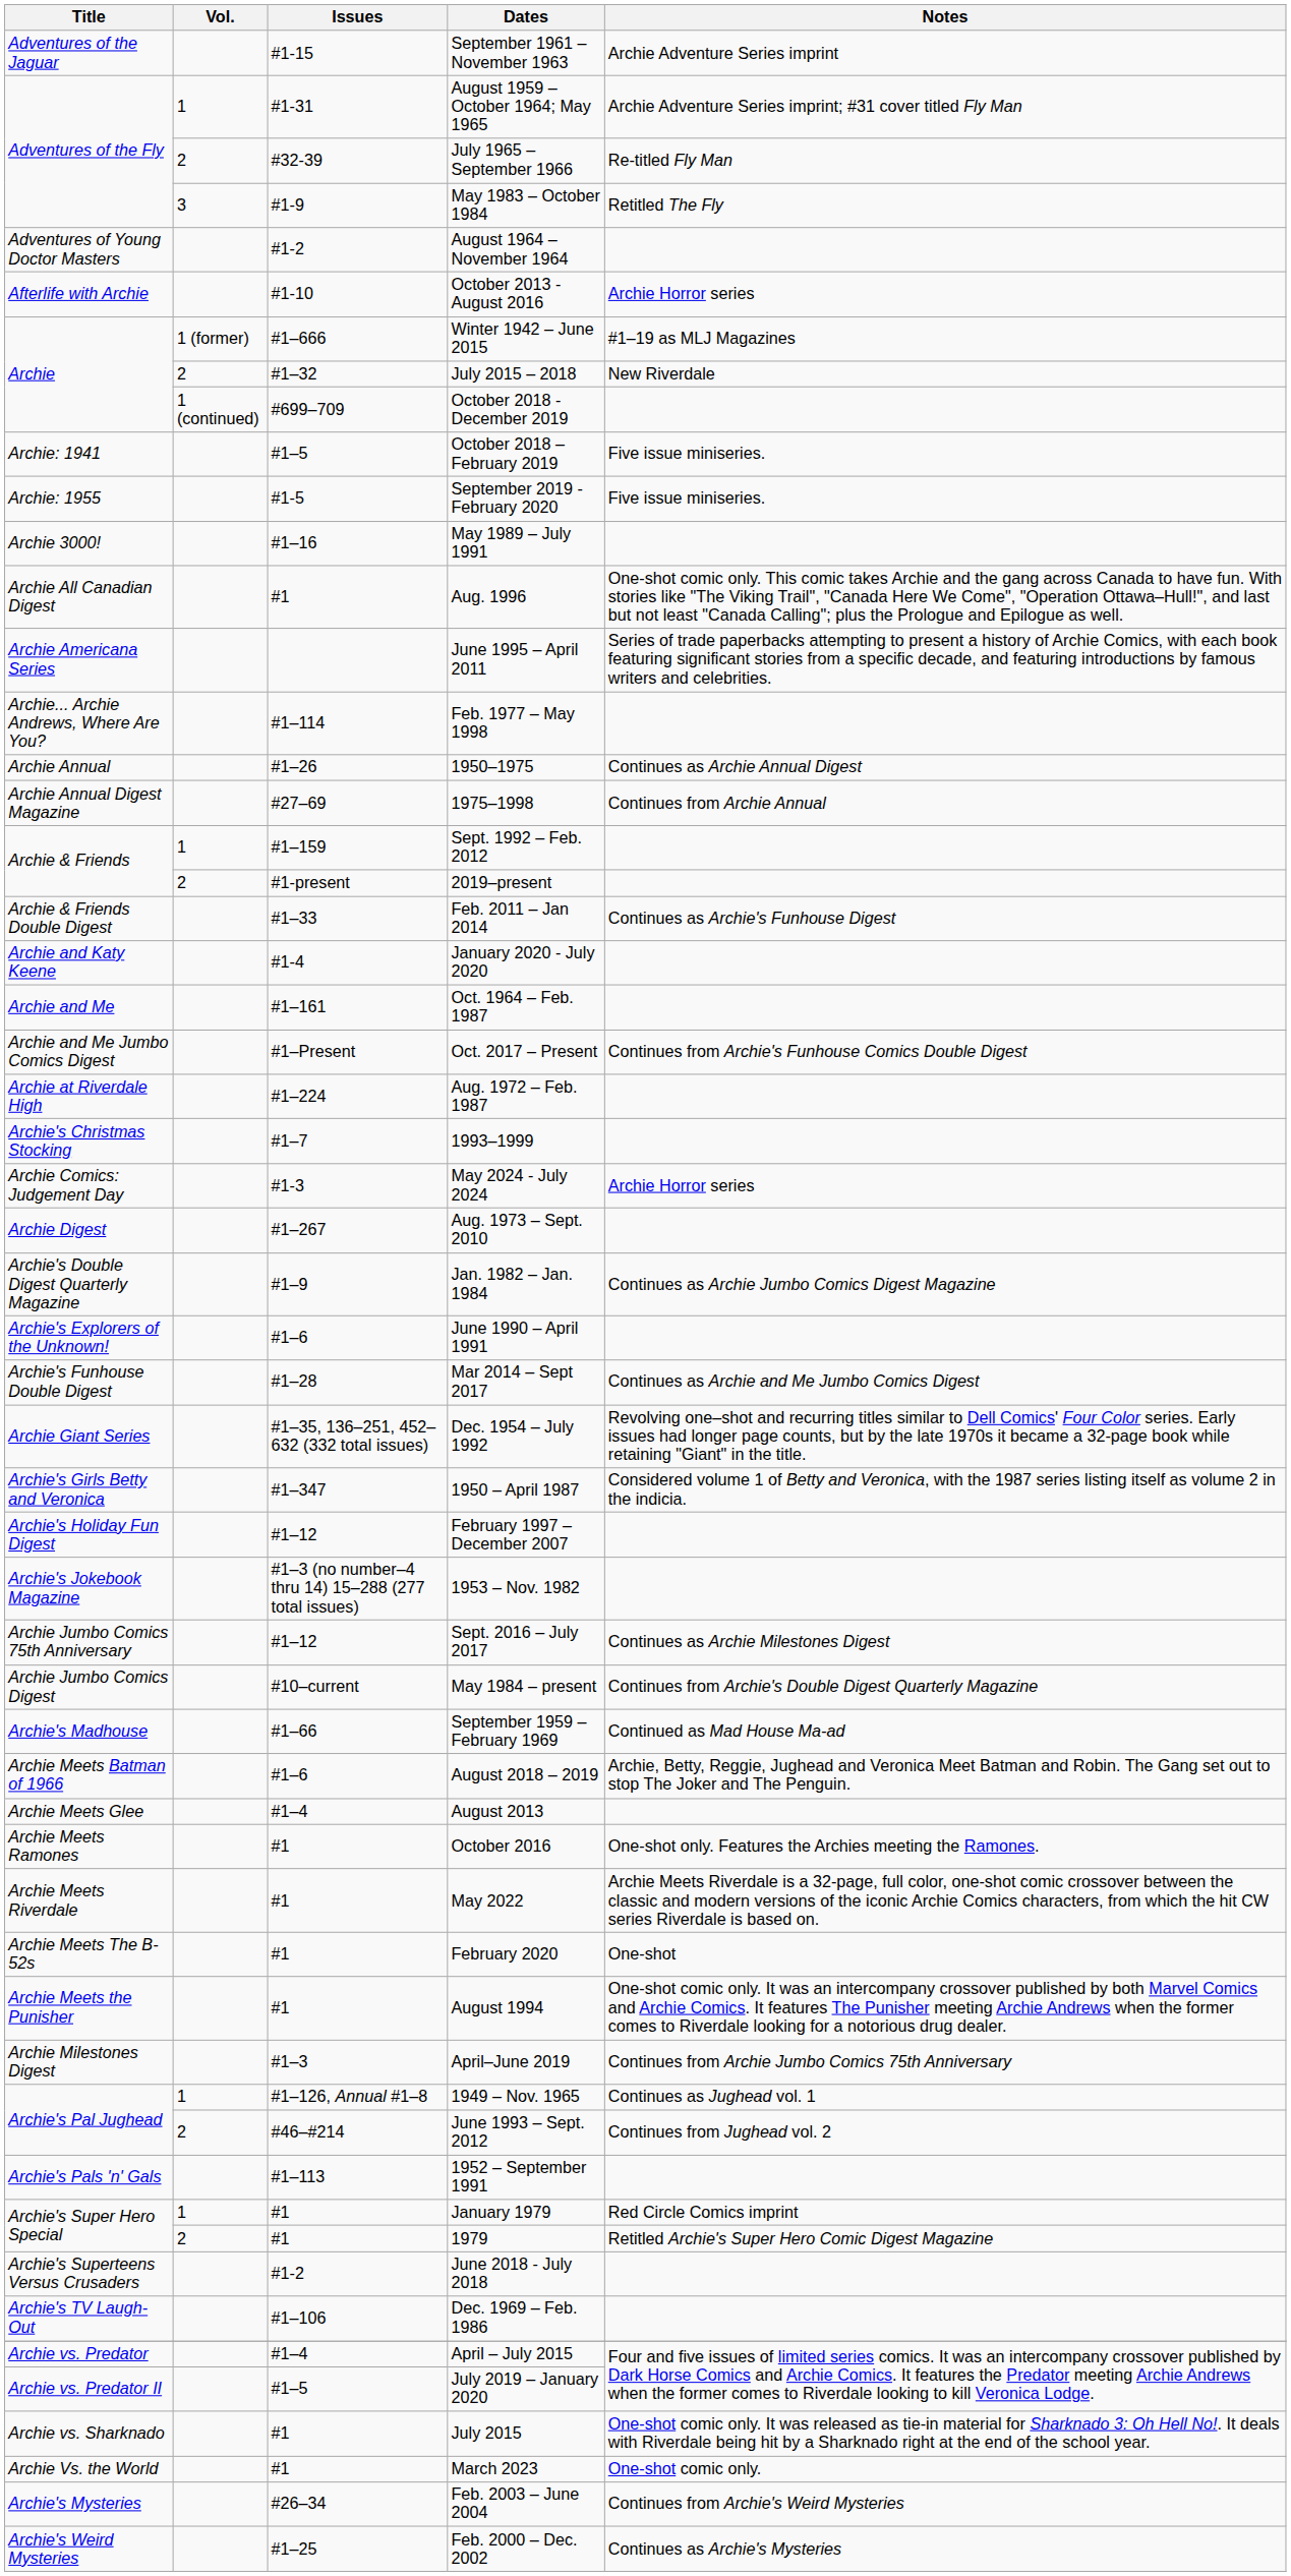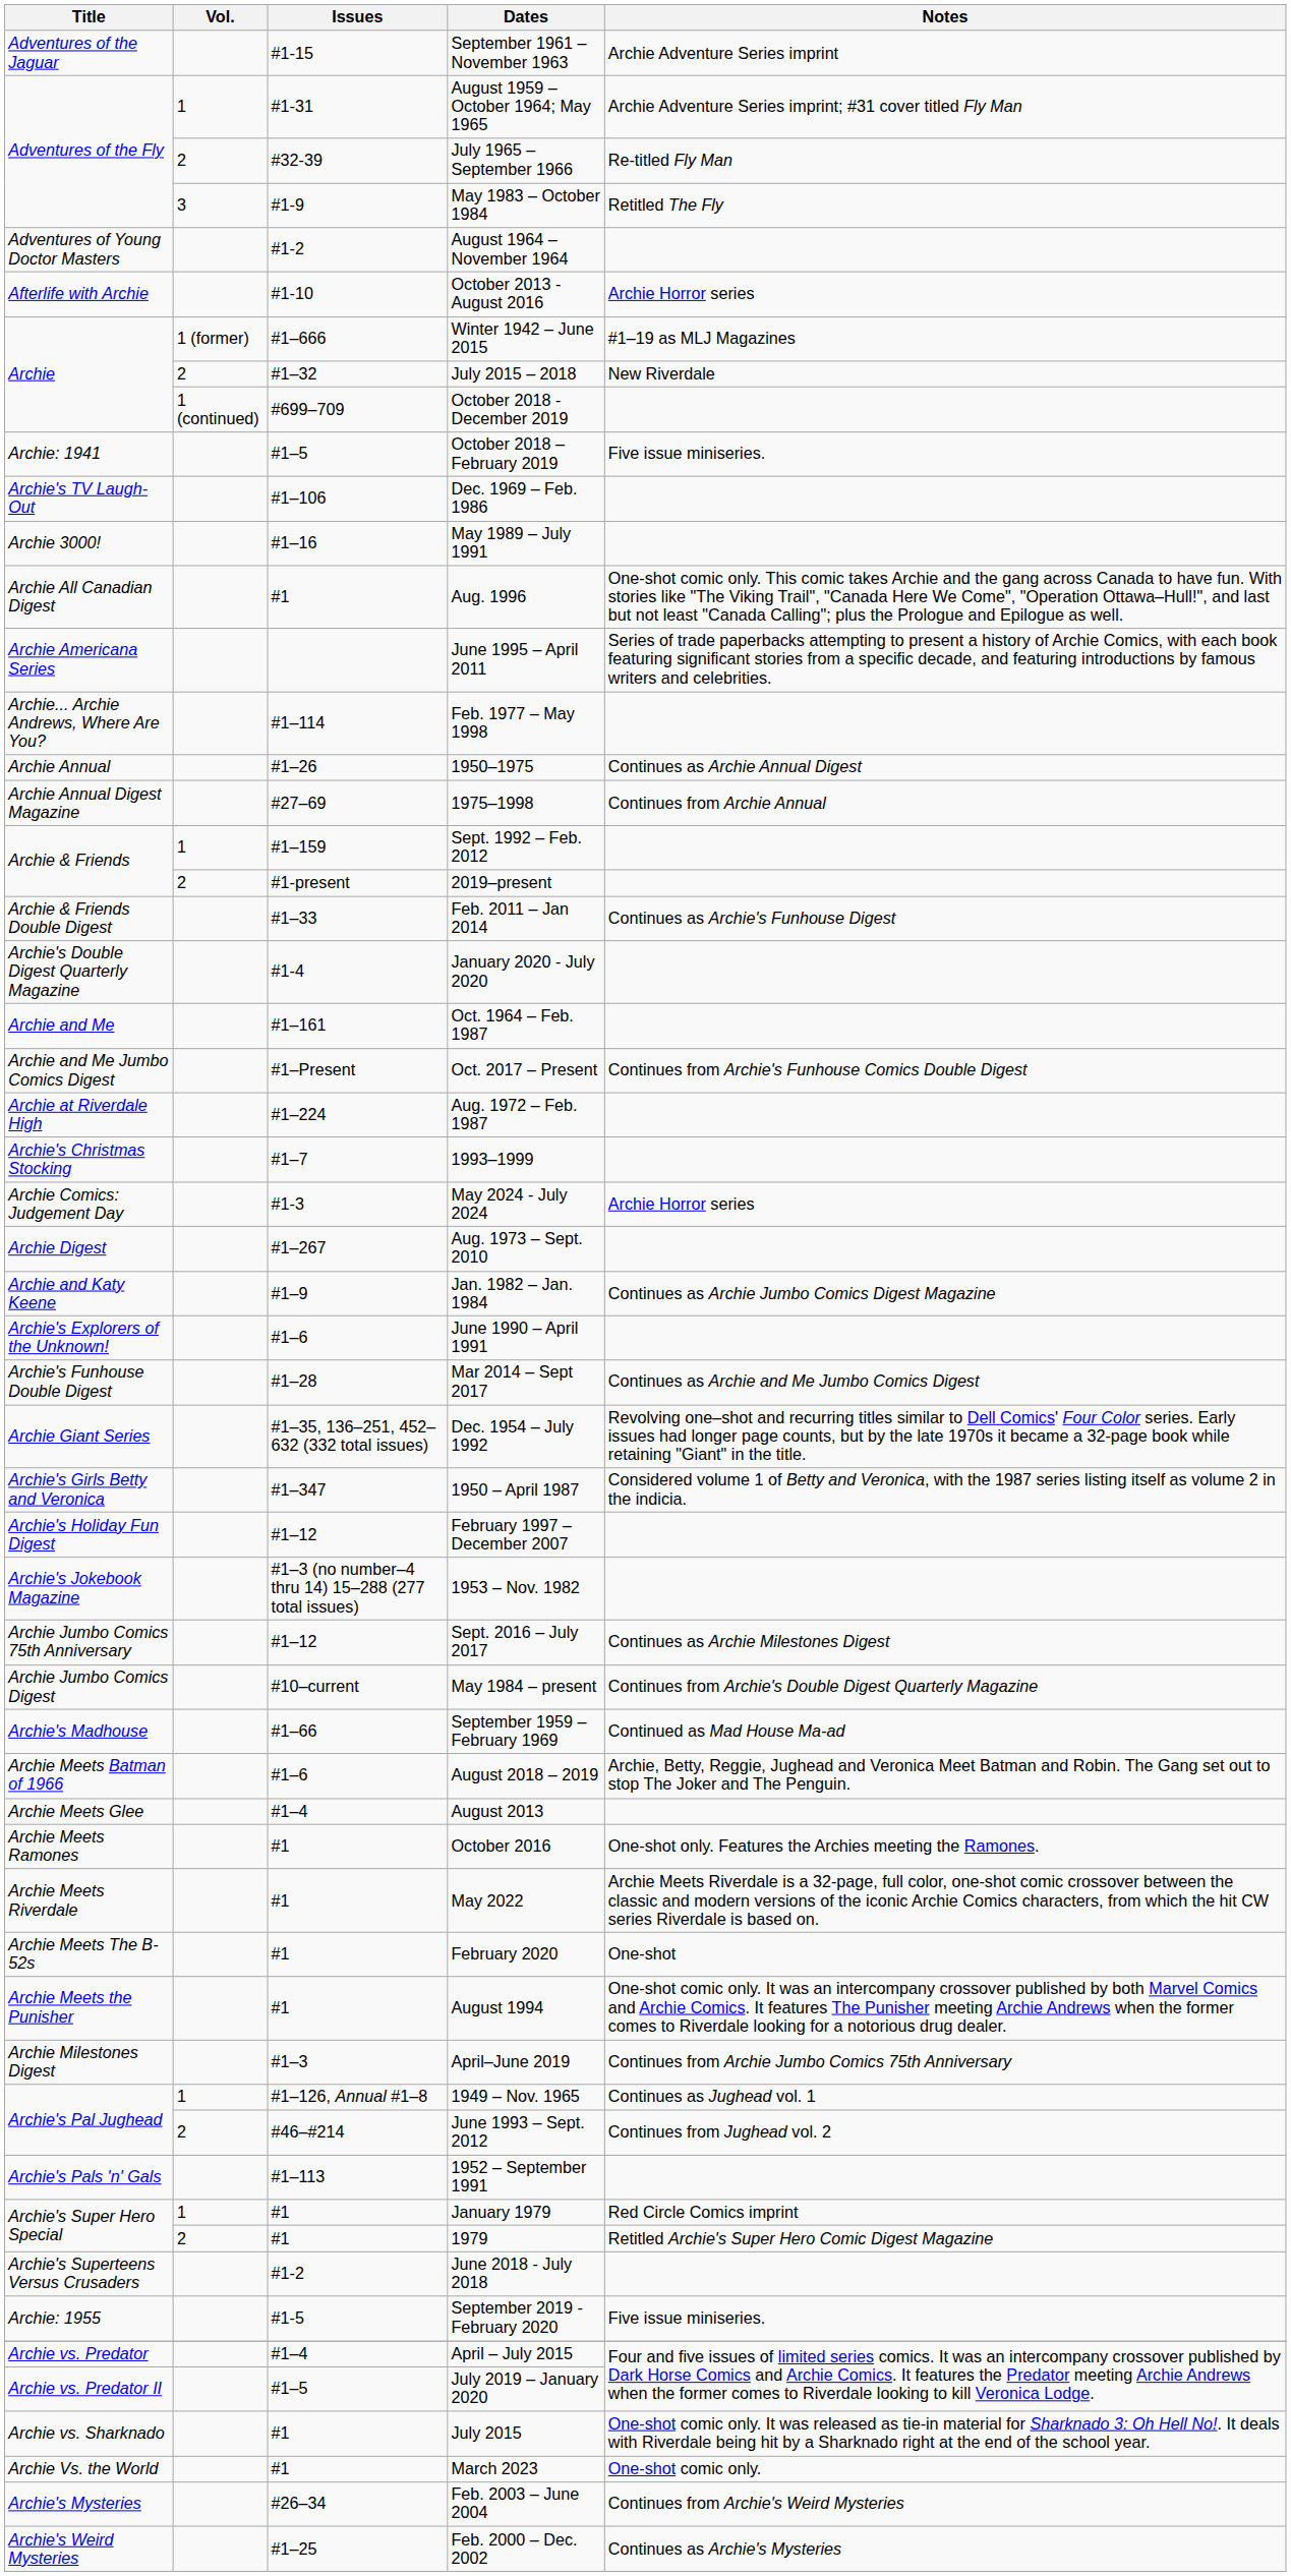rows swapped: September 2019 - February 2020 <-> Dec. 1969 – Feb. 1986
January 2020 - July 2020 | Title: Archie and Katy Keene -> Archie's Double Digest Quarterly Magazine
Jan. 1982 – Jan. 1984 | Title: Archie's Double Digest Quarterly Magazine -> Archie and Katy Keene
